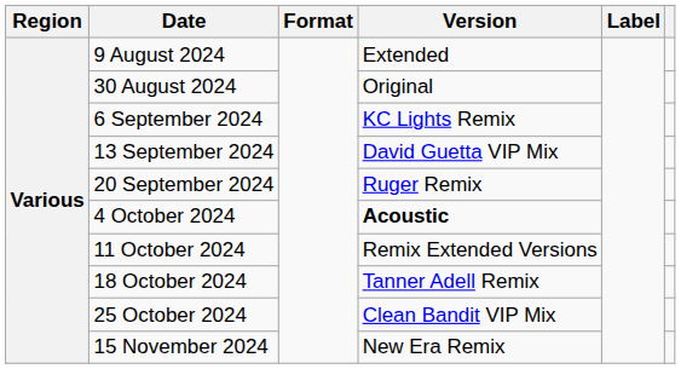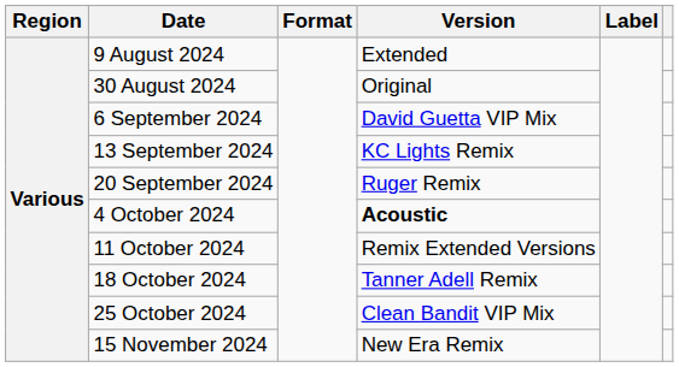6 September 2024 | Version: KC Lights Remix -> David Guetta VIP Mix
13 September 2024 | Version: David Guetta VIP Mix -> KC Lights Remix
